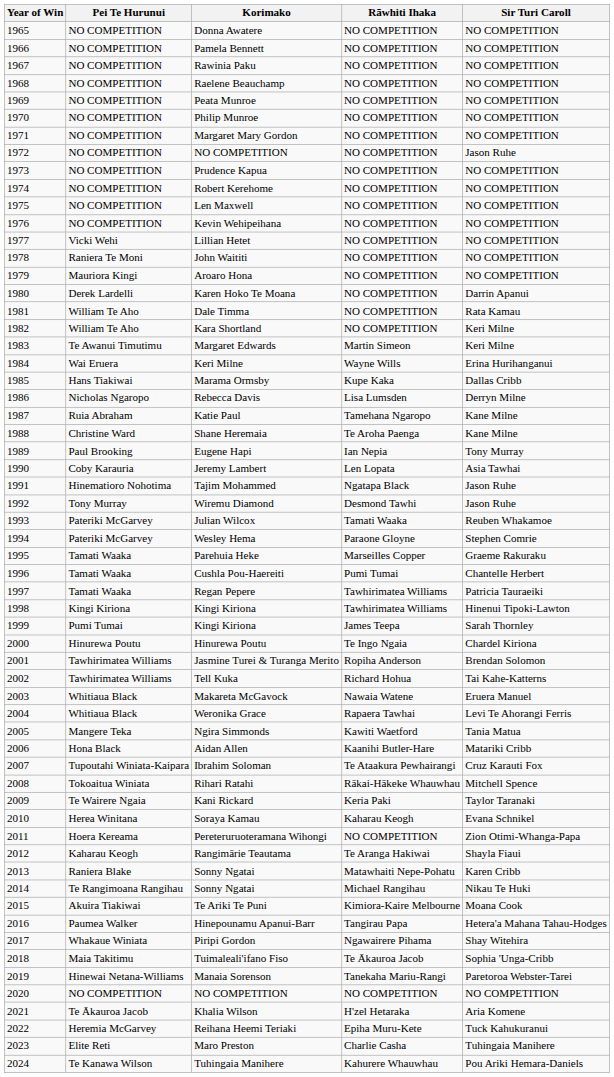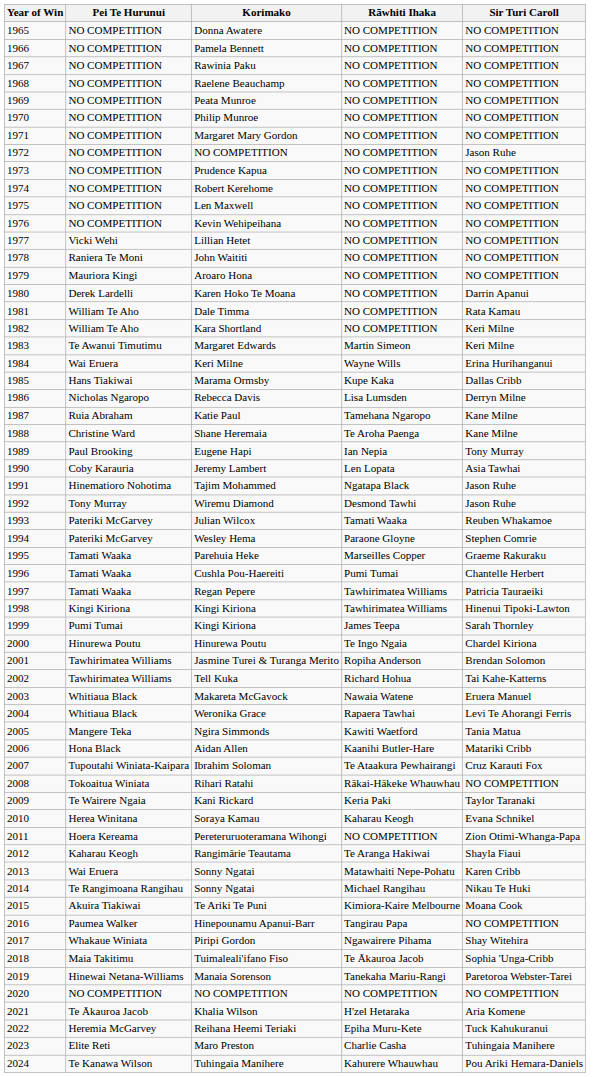Rihari Ratahi | Sir Turi Caroll: Mitchell Spence -> NO COMPETITION
2013 / Sonny Ngatai | Pei Te Hurunui: Raniera Blake -> Wai Eruera
Hinepounamu Apanui-Barr | Sir Turi Caroll: Hetera'a Mahana Tahau-Hodges -> NO COMPETITION
